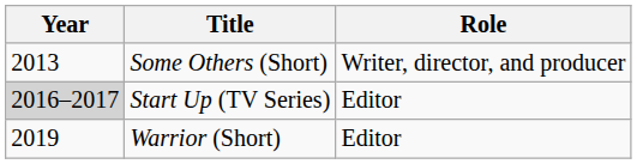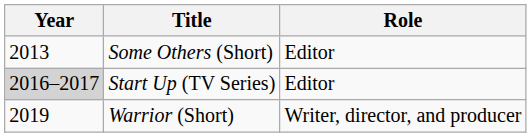Some Others (Short) | Role: Writer, director, and producer -> Editor
Warrior (Short) | Role: Editor -> Writer, director, and producer
